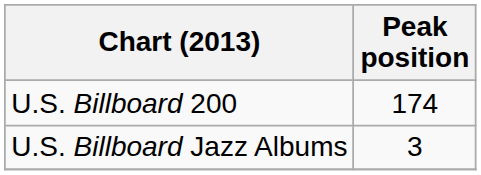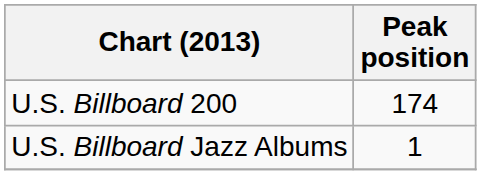U.S. Billboard Jazz Albums | Peak position: 3 -> 1
